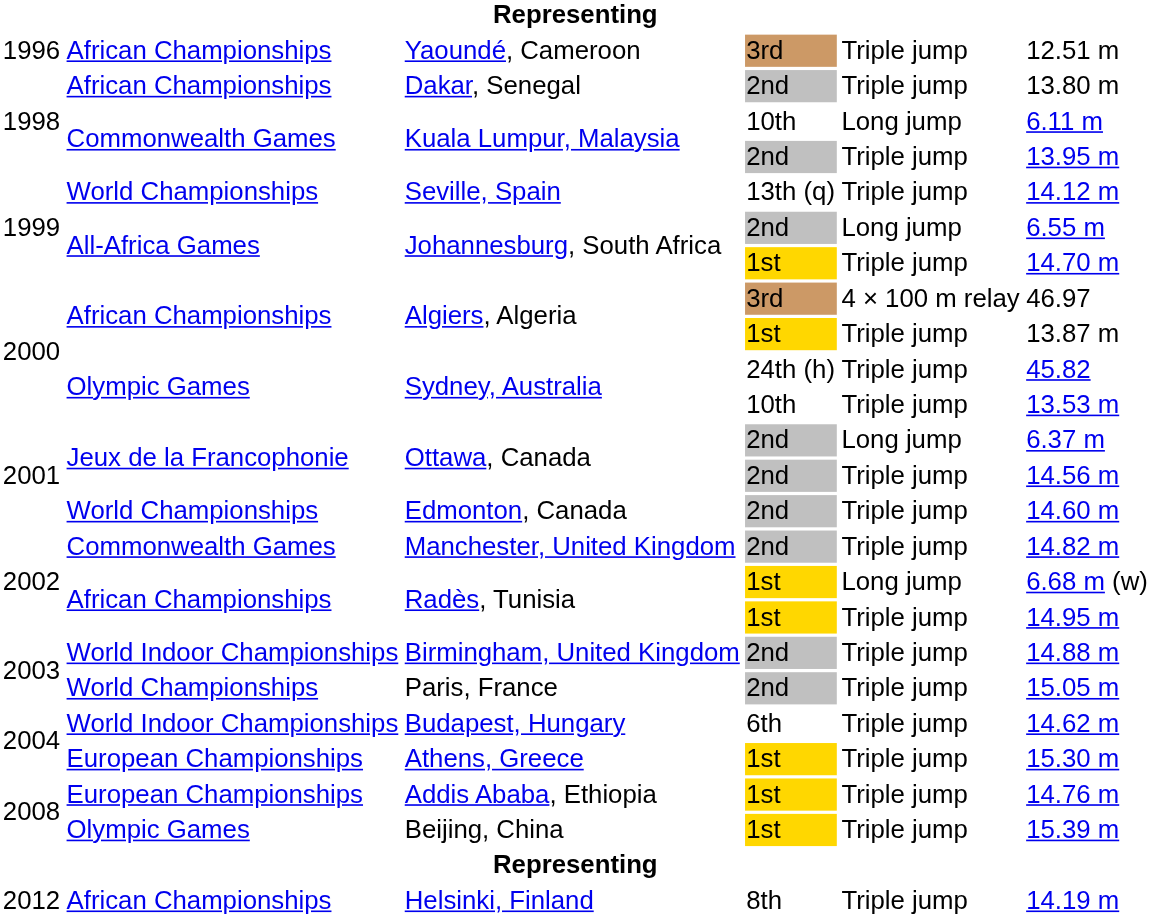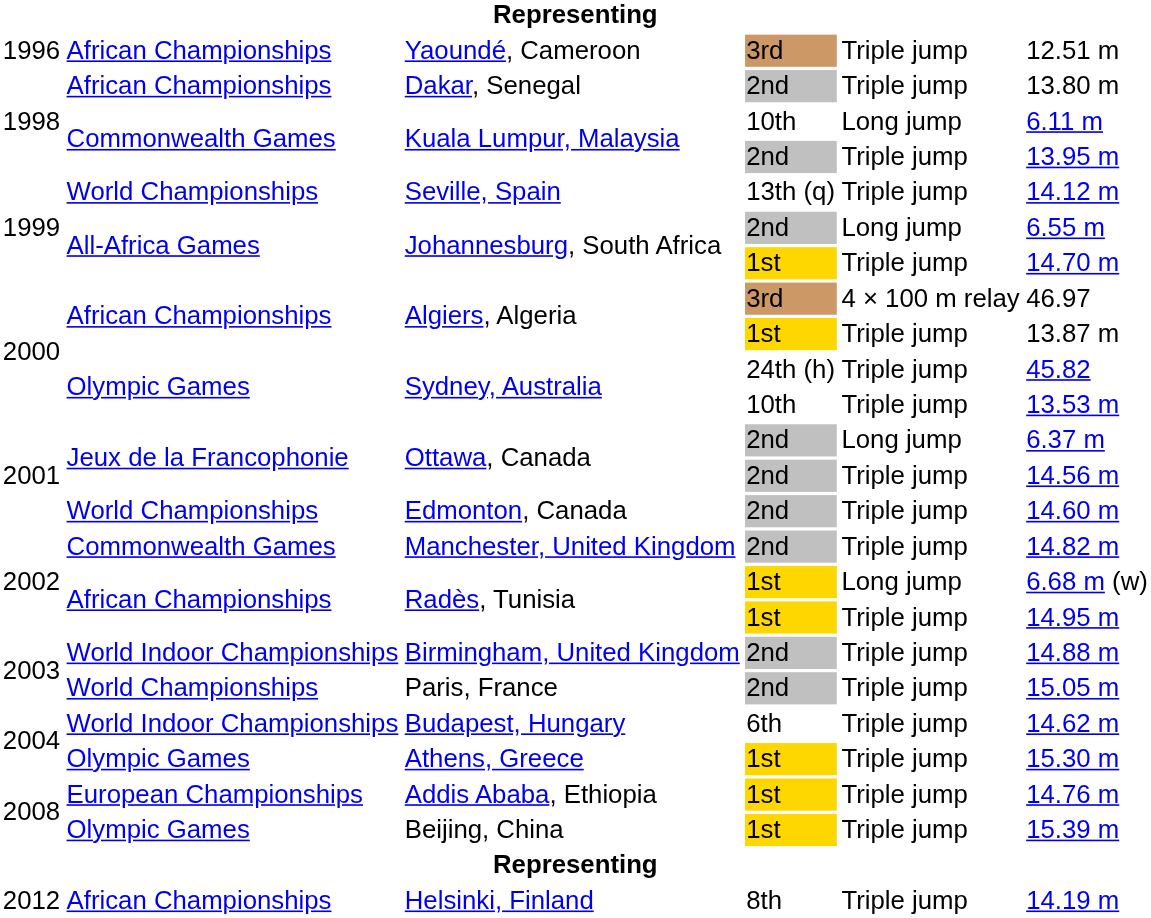Athens, Greece | column 2: European Championships -> Olympic Games
